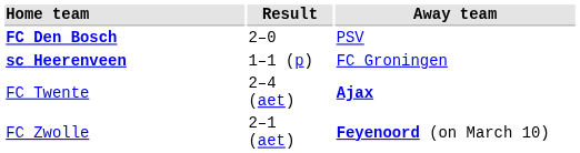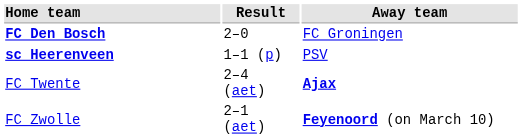FC Den Bosch | Away team: PSV -> FC Groningen
sc Heerenveen | Away team: FC Groningen -> PSV
